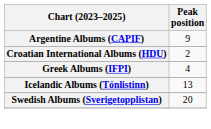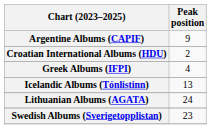+ row: Lithuanian Albums (AGATA) | 24
Swedish Albums (Sverigetopplistan) | Peak position: 20 -> 23
